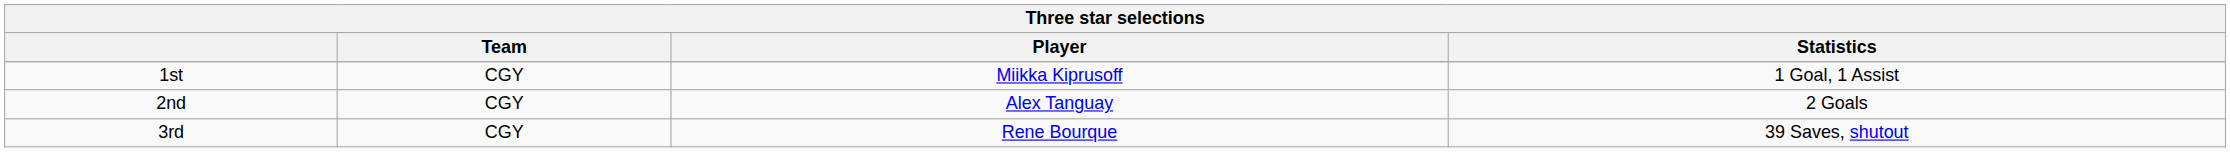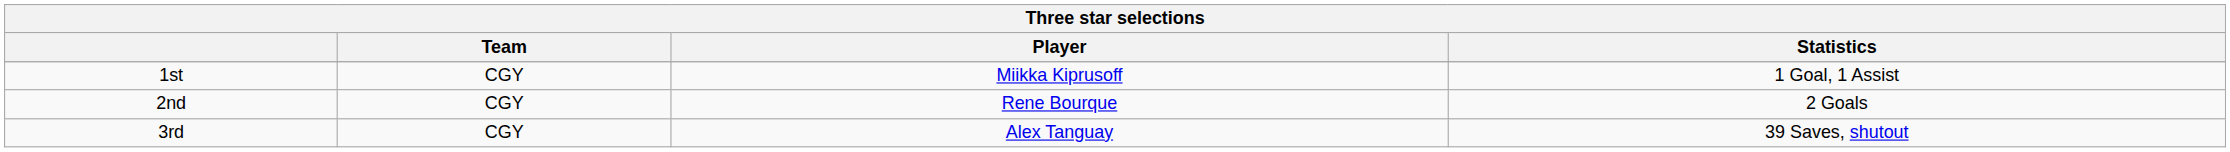2nd | Player: Alex Tanguay -> Rene Bourque
3rd | Player: Rene Bourque -> Alex Tanguay
